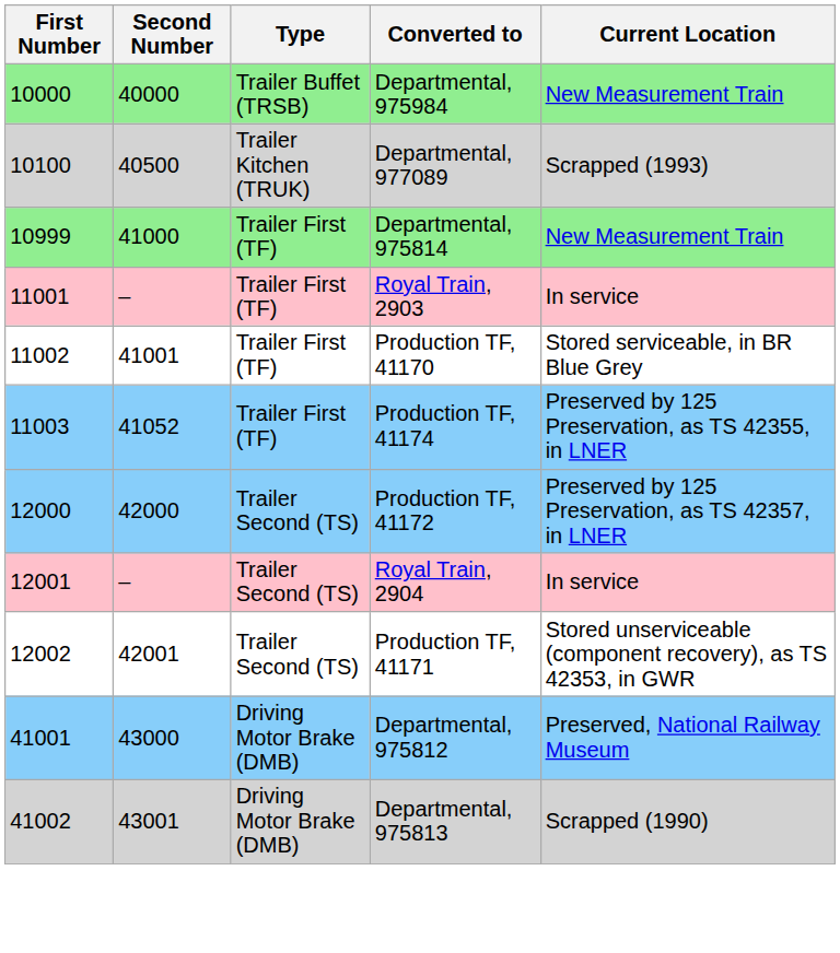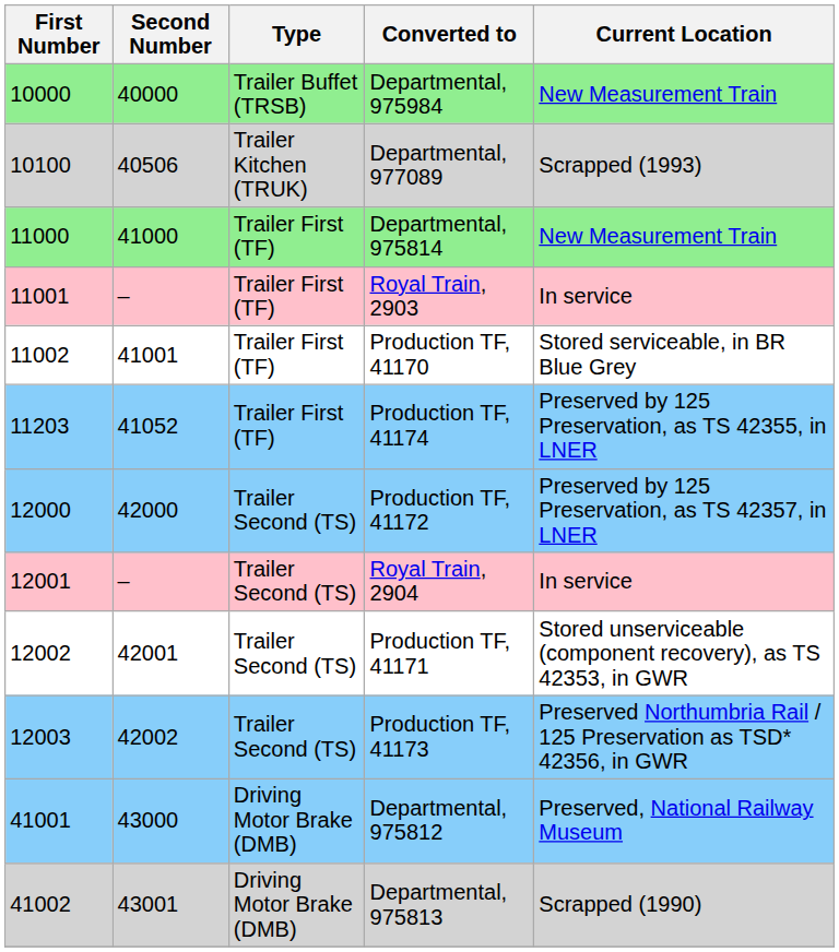Departmental, 977089 | Second Number: 40500 -> 40506
Departmental, 975814 | First Number: 10999 -> 11000
Production TF, 41174 | First Number: 11003 -> 11203
+ row: 12003 | 42002 | Trailer Second (TS) | Production TF, 41173 | Preserved Northumbria Rail / 125 Preservation as TSD* 42356, in GWR
